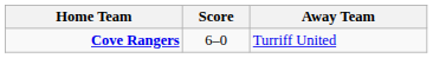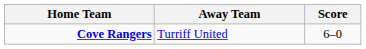columns swapped: Score <-> Away Team
